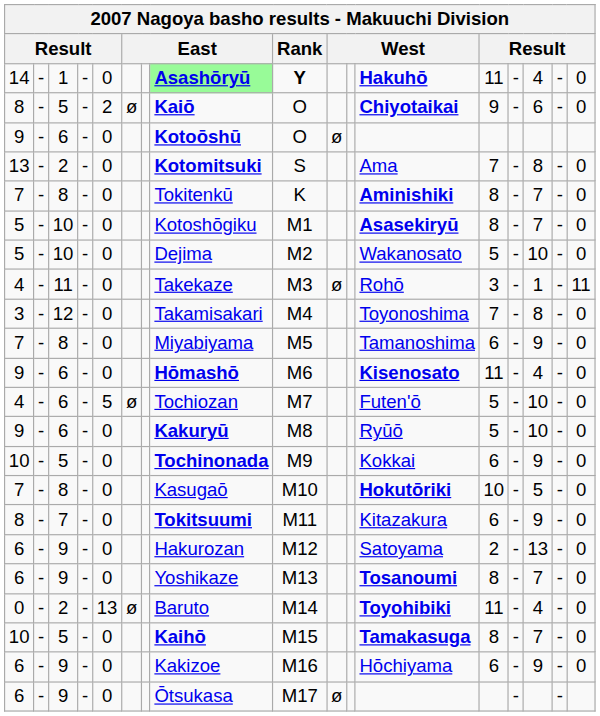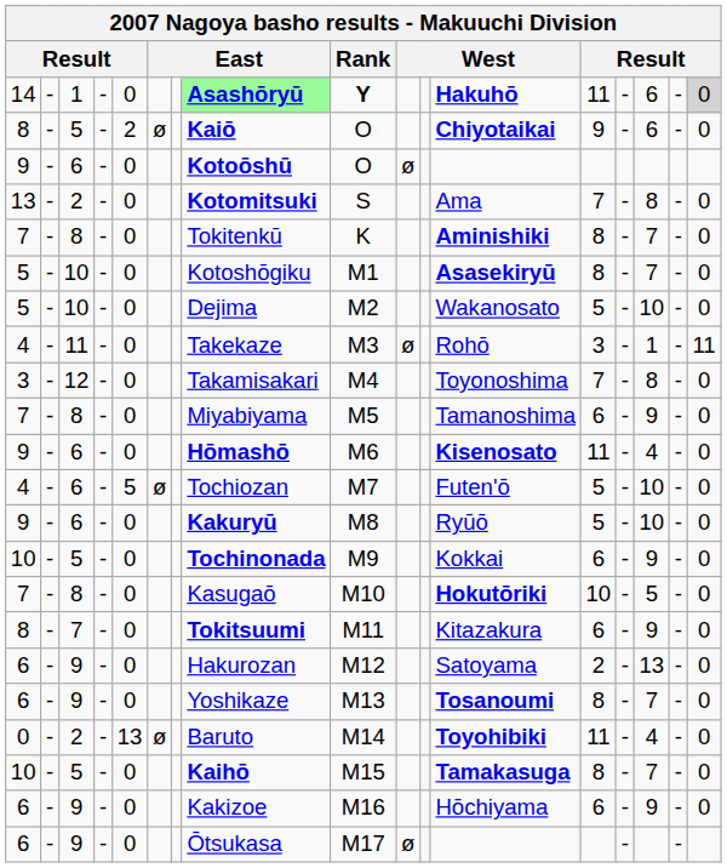14 | column 15: 4 -> 6
14 | column 17: no background -> lightgrey background
